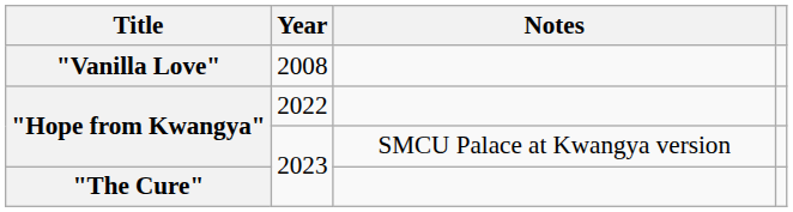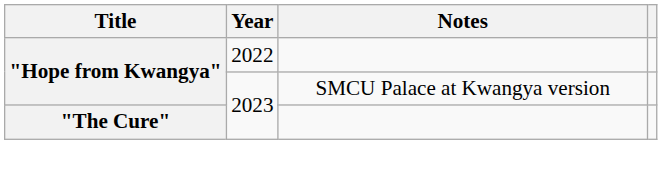- row: "Vanilla Love" | 2008
